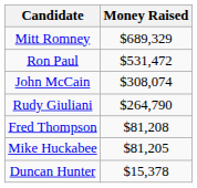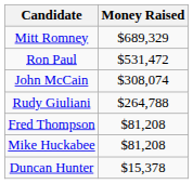Rudy Giuliani | Money Raised: $264,790 -> $264,788
Mike Huckabee | Money Raised: $81,205 -> $81,208
